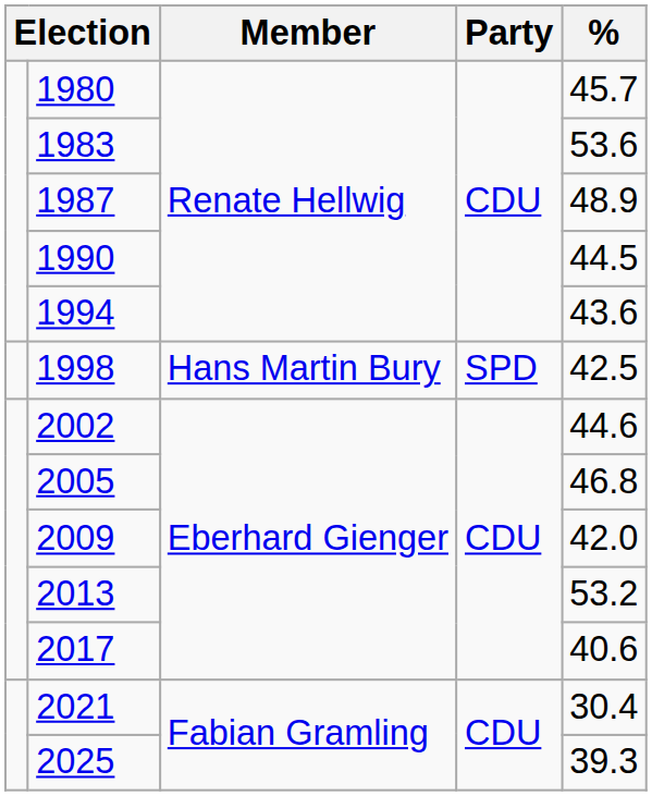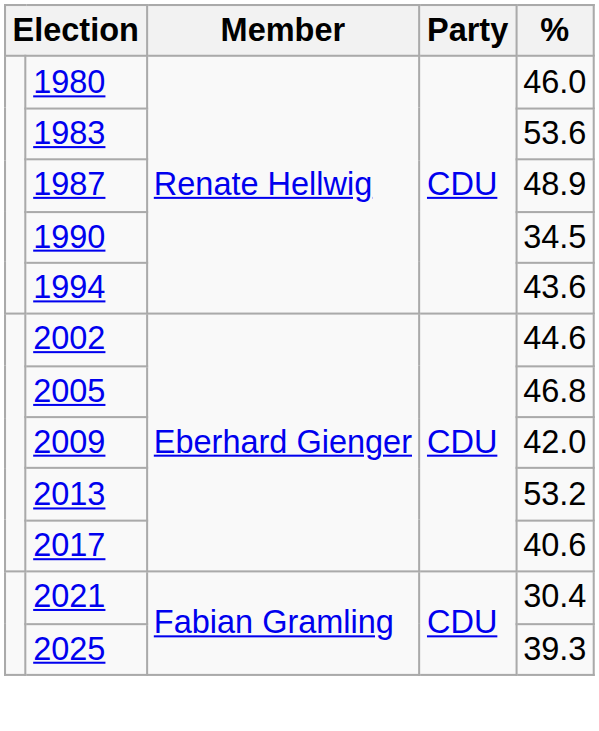1980 | %: 45.7 -> 46.0
1990 | %: 44.5 -> 34.5
- row: 1998 | Hans Martin Bury | SPD | 42.5
